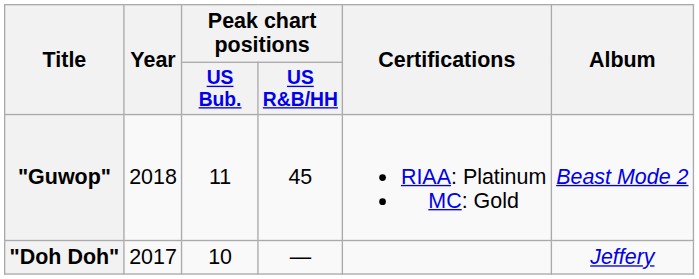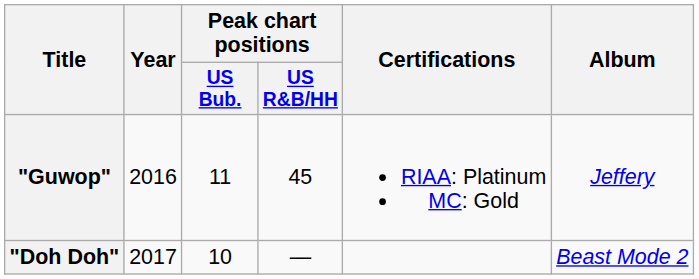"Guwop" | Year: 2018 -> 2016
"Guwop" | Album: Beast Mode 2 -> Jeffery
"Doh Doh" | Album: Jeffery -> Beast Mode 2
